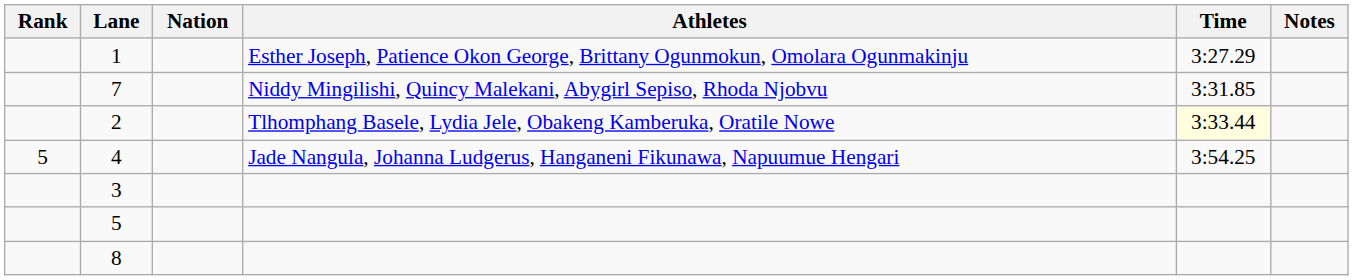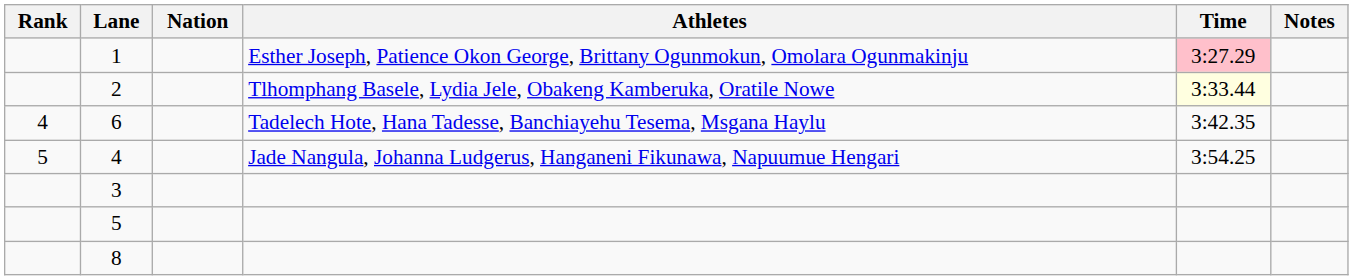1 | Time: no background -> pink background
- row: 7 | Niddy Mingilishi, Quincy Malekani, Abygirl Sepiso, Rhoda Njobvu | 3:31.85
+ row: 4 | 6 | Tadelech Hote, Hana Tadesse, Banchiayehu Tesema, Msgana Haylu | 3:42.35
